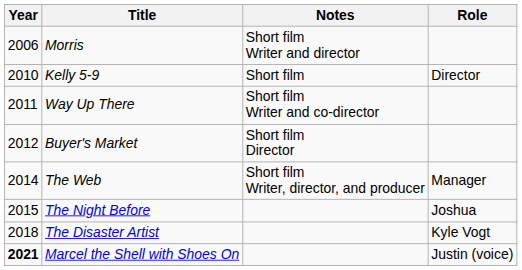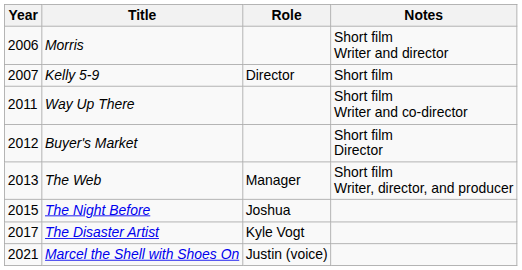columns swapped: Role <-> Notes
Kelly 5-9 | Year: 2010 -> 2007
The Web | Year: 2014 -> 2013
The Disaster Artist | Year: 2018 -> 2017
Marcel the Shell with Shoes On | Year: bold -> normal
